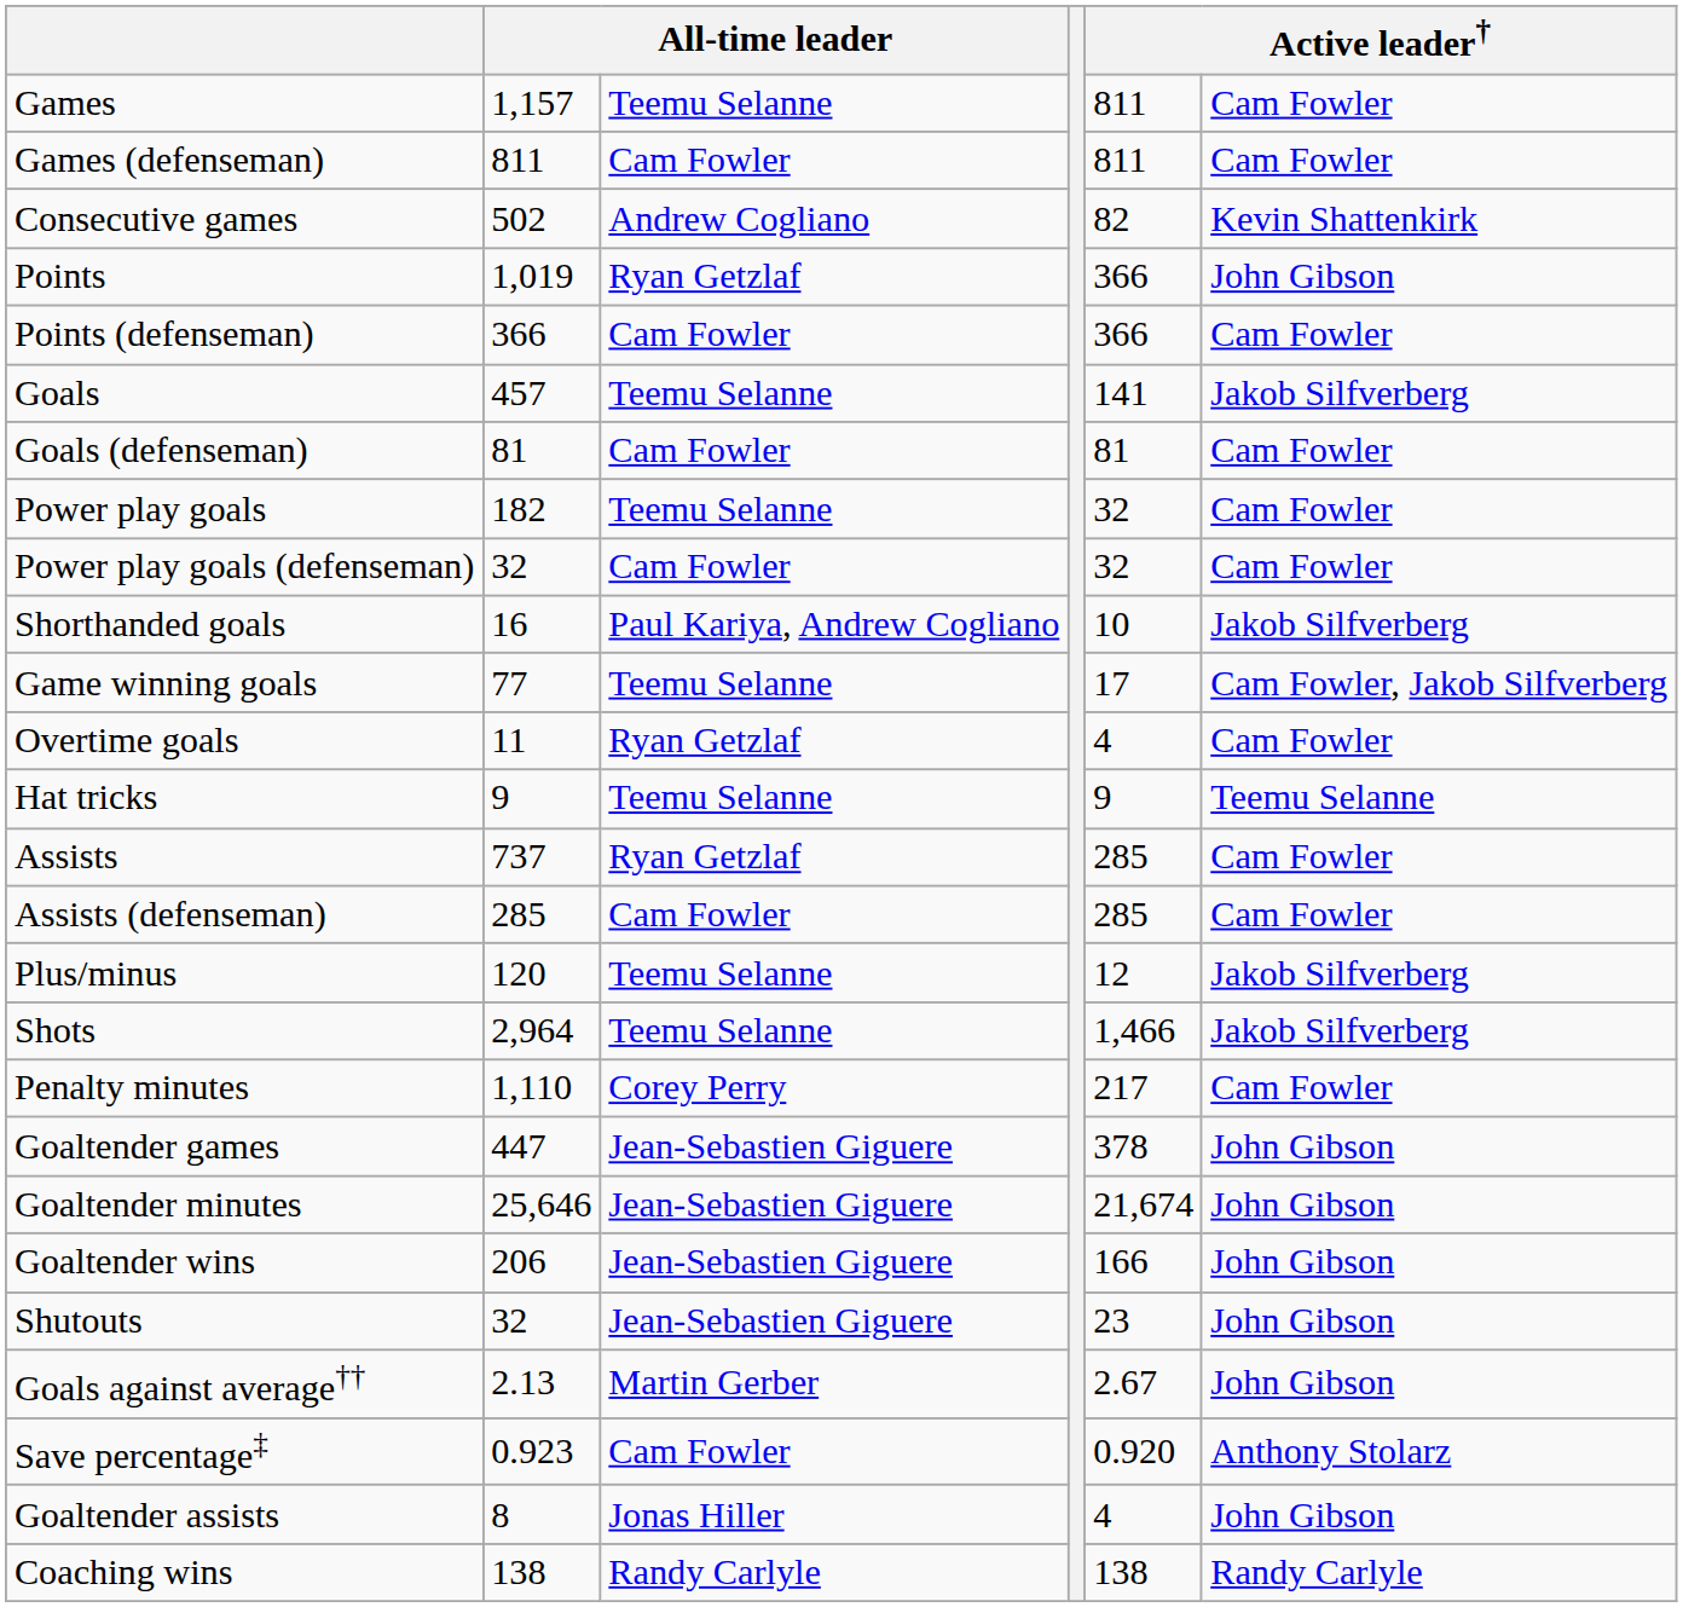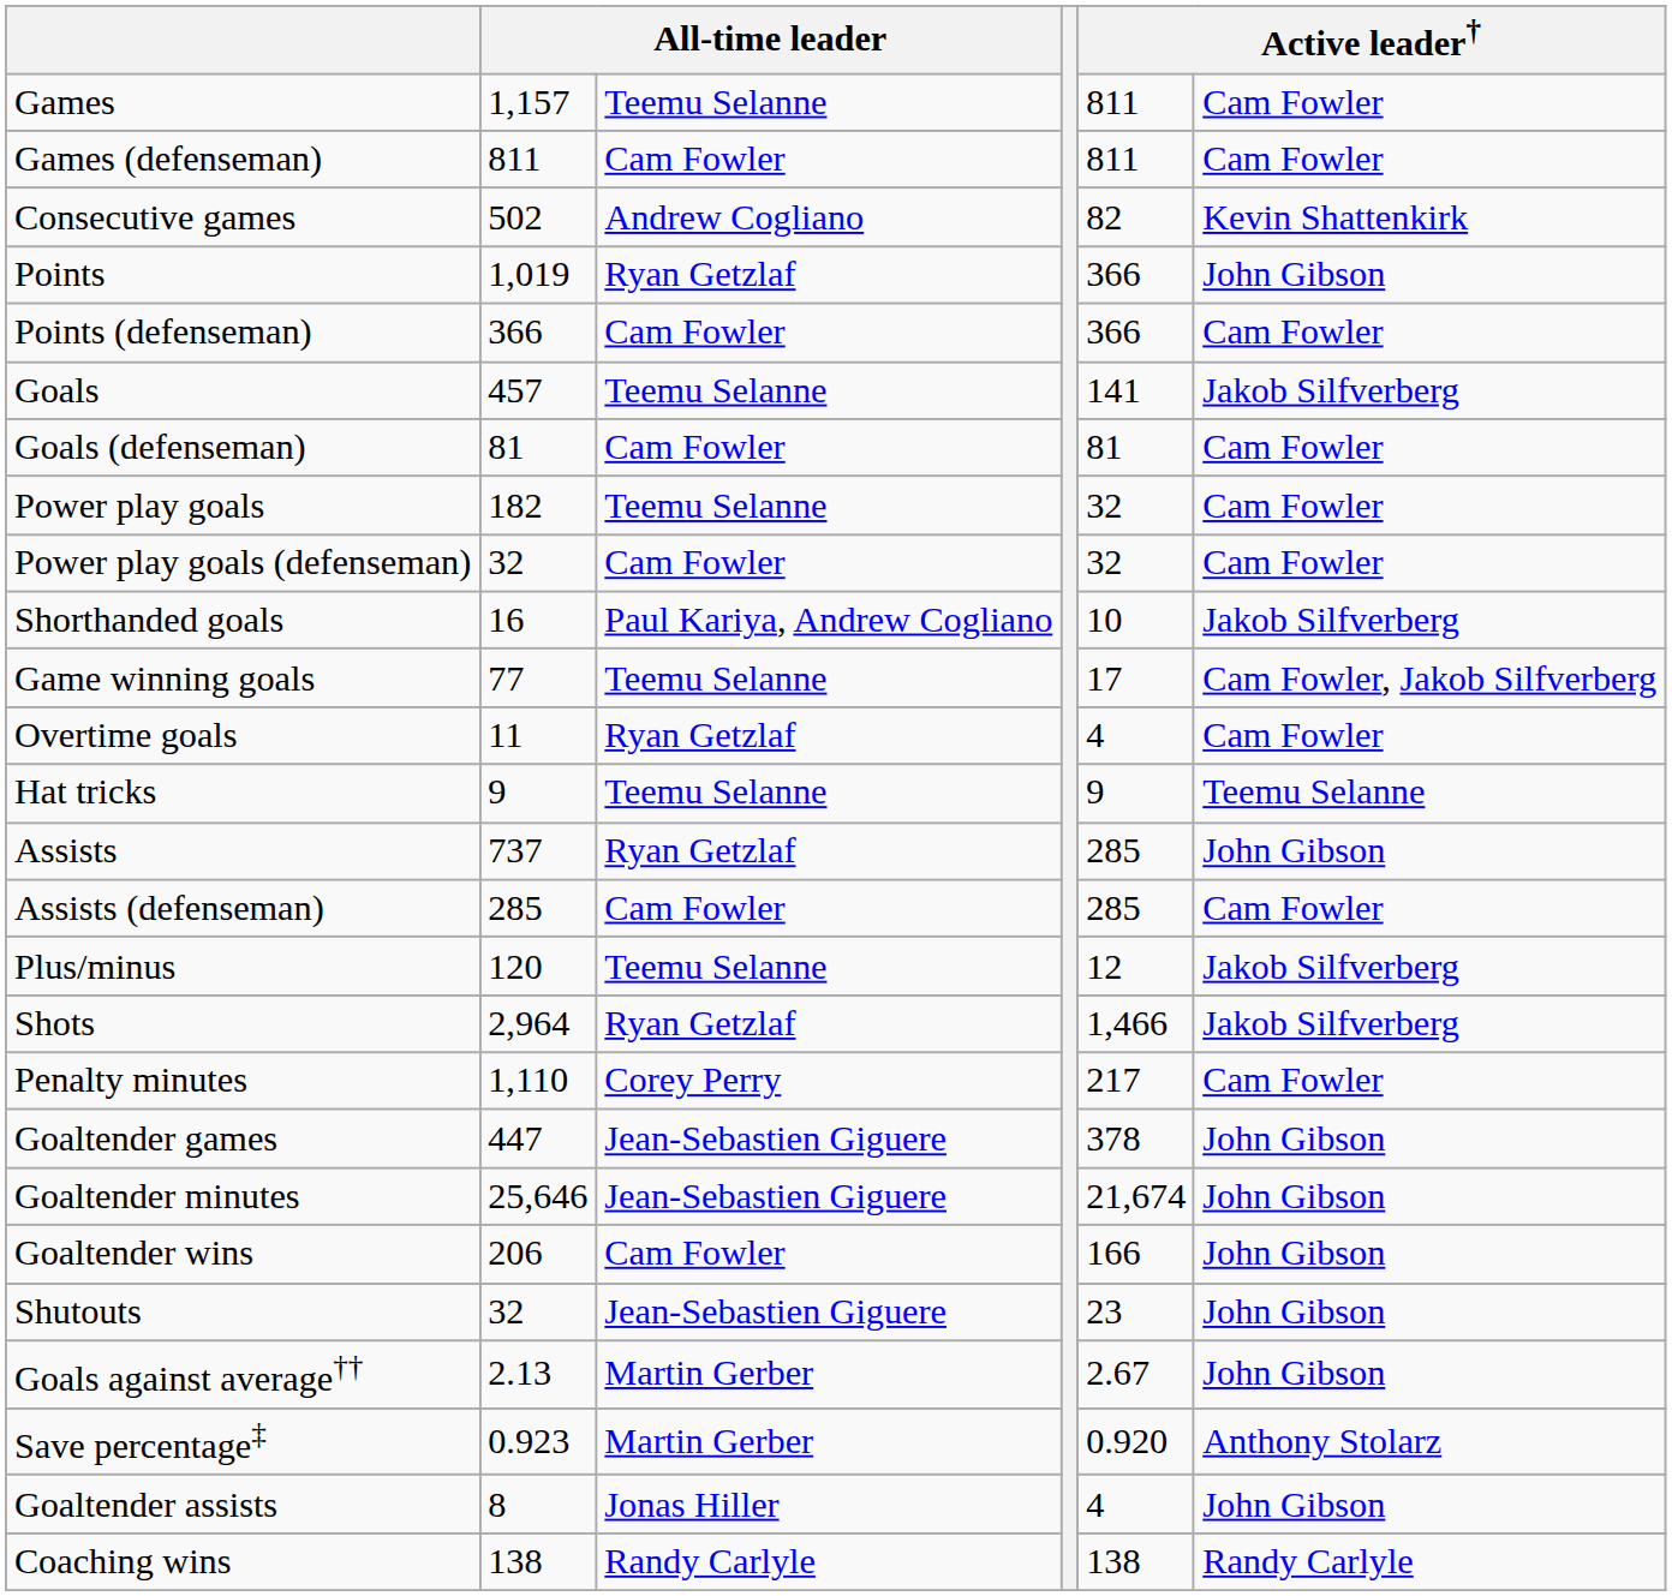Assists | column 6: Cam Fowler -> John Gibson
Shots | column 3: Teemu Selanne -> Ryan Getzlaf
Goaltender wins | column 3: Jean-Sebastien Giguere -> Cam Fowler
Save percentage‡ | column 3: Cam Fowler -> Martin Gerber
